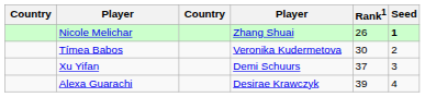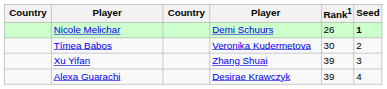Nicole Melichar | column 4: Zhang Shuai -> Demi Schuurs
Xu Yifan | column 4: Demi Schuurs -> Zhang Shuai
Xu Yifan | Rank1: 37 -> 39
